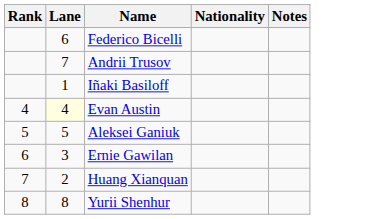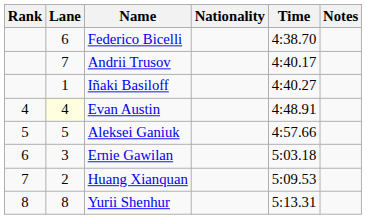+ column: Time | 4:38.70 | 4:40.17 | 4:40.27 | 4:48.91 | 4:57.66 | 5:03.18 | 5:09.53 | 5:13.31
